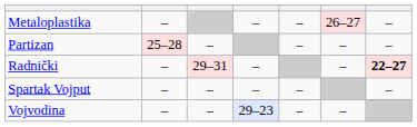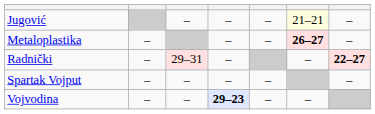+ row: Jugović | – | – | – | 21–21 | –
Metaloplastika | column 6: normal -> bold
- row: Partizan | 25–28 | – | – | – | –
Vojvodina | column 4: normal -> bold
